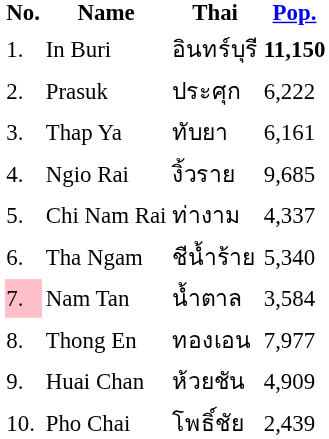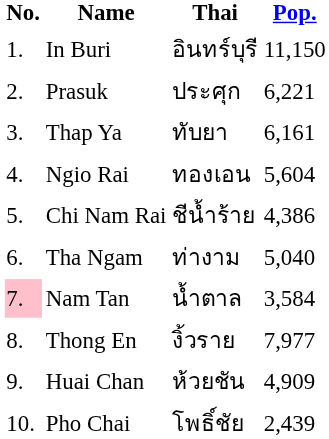In Buri | Pop.: bold -> normal
Prasuk | Pop.: 6,222 -> 6,221
Ngio Rai | Thai: งิ้วราย -> ทองเอน
Ngio Rai | Pop.: 9,685 -> 5,604
Chi Nam Rai | Thai: ท่างาม -> ชีน้ำร้าย
Chi Nam Rai | Pop.: 4,337 -> 4,386
Tha Ngam | Thai: ชีน้ำร้าย -> ท่างาม
Tha Ngam | Pop.: 5,340 -> 5,040
Thong En | Thai: ทองเอน -> งิ้วราย
